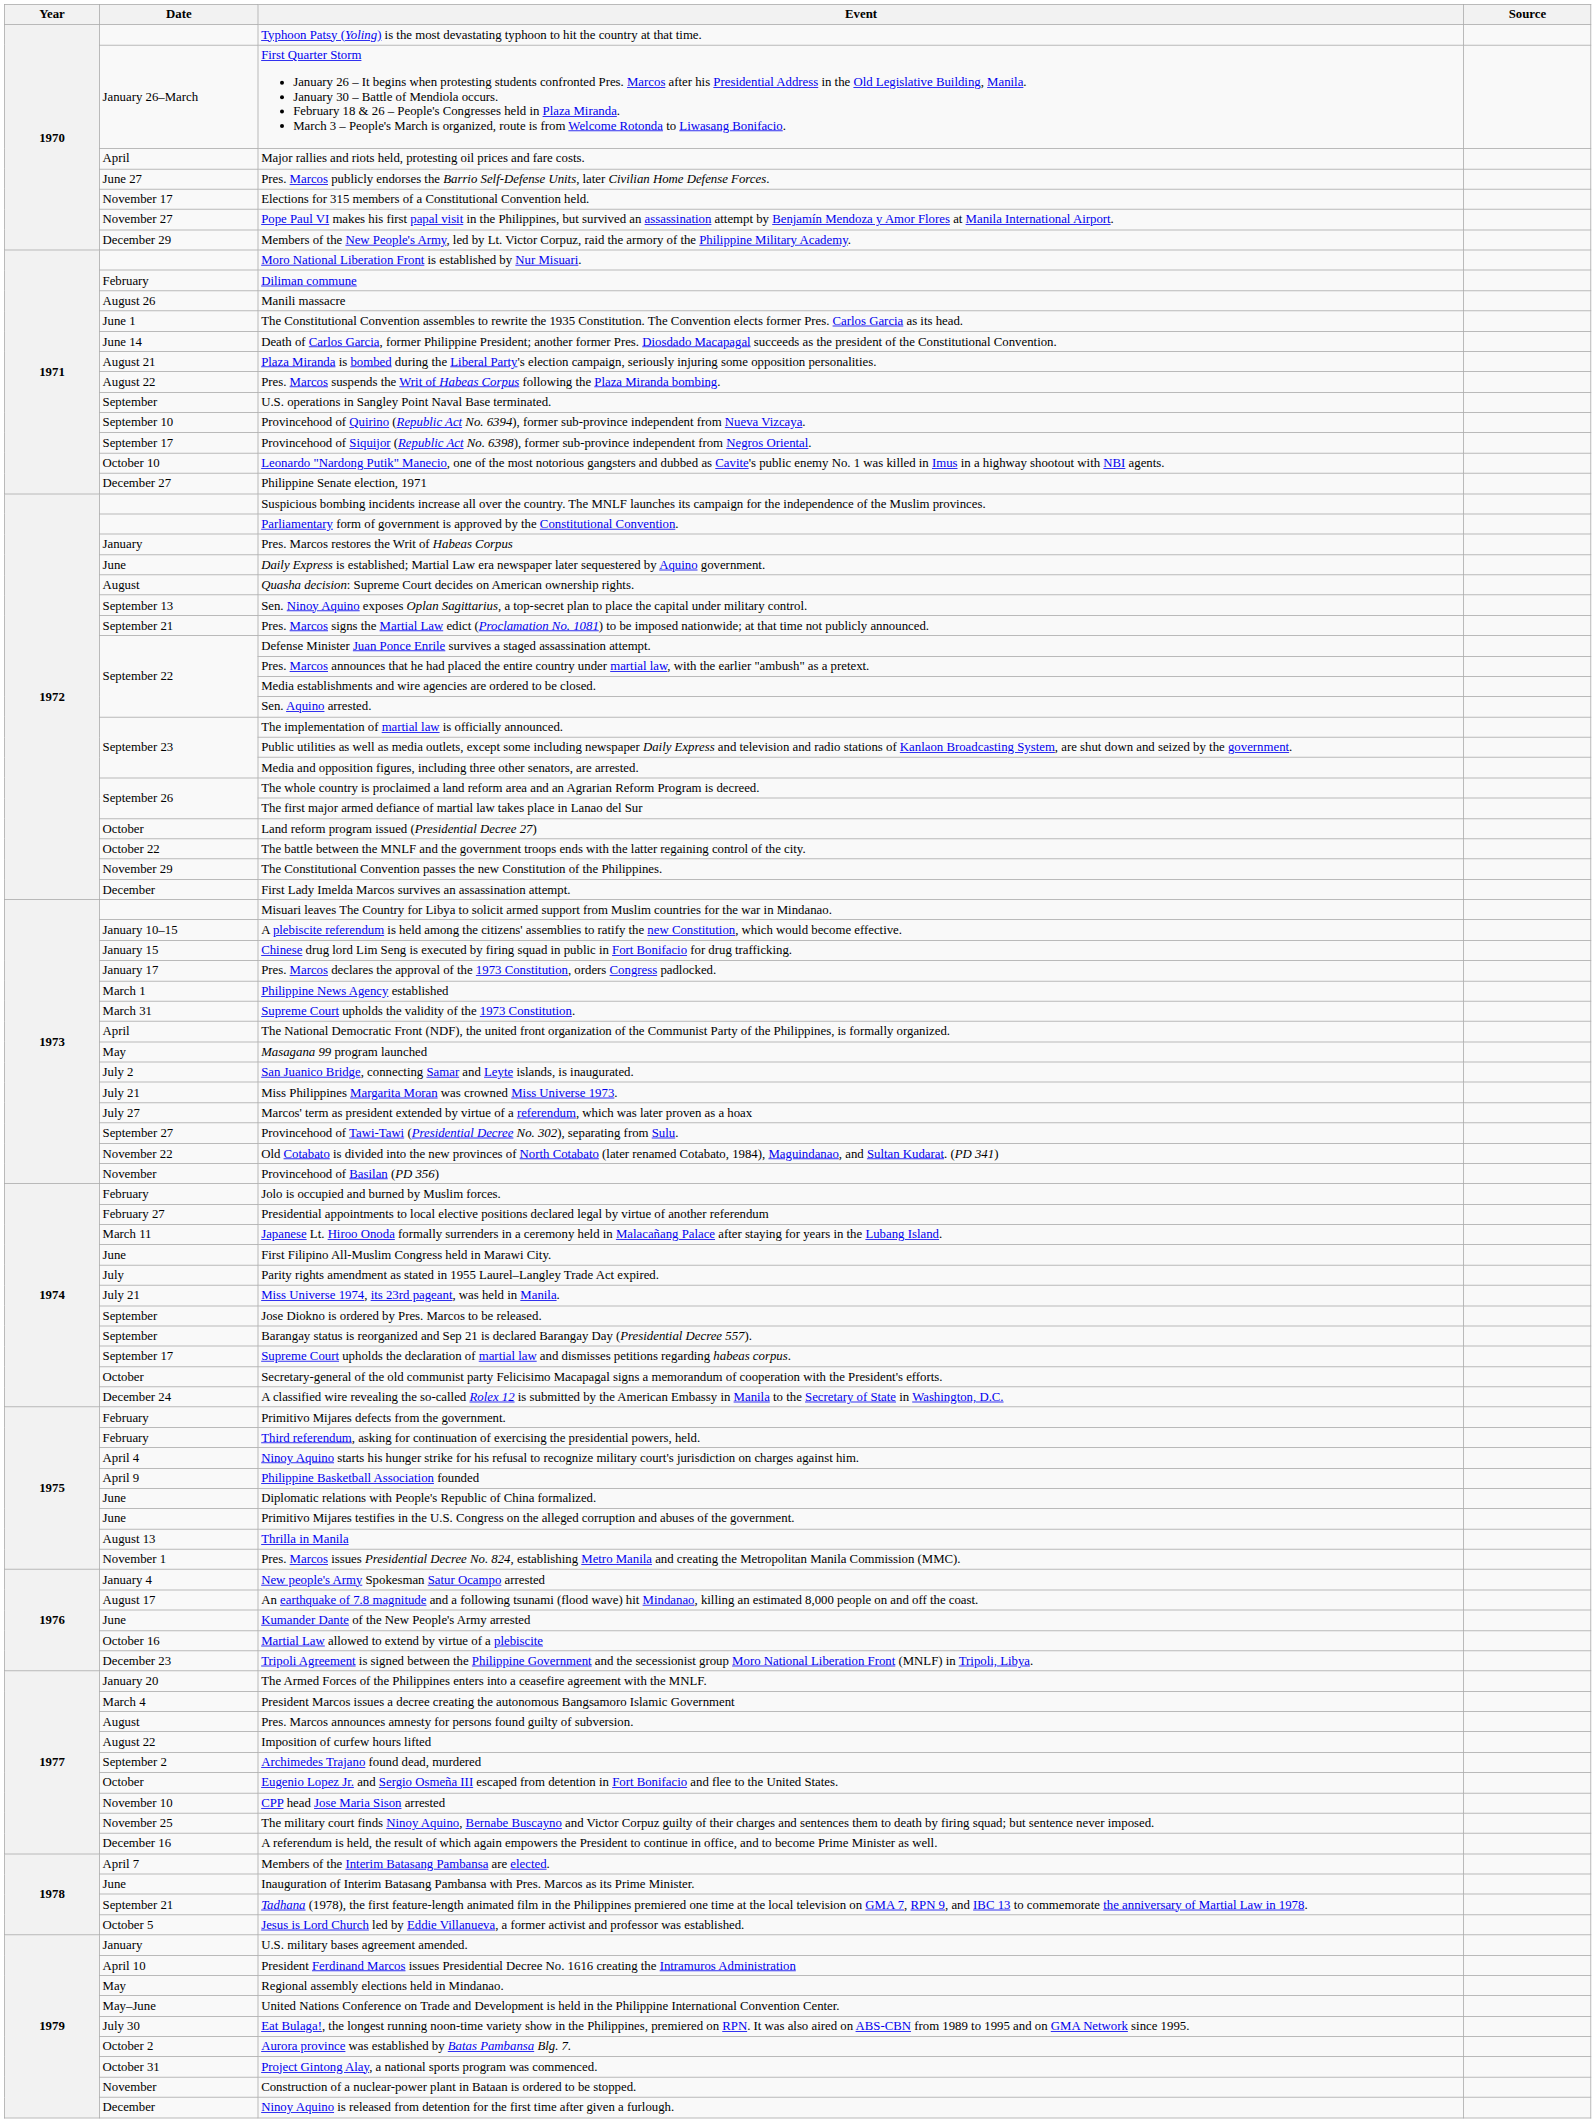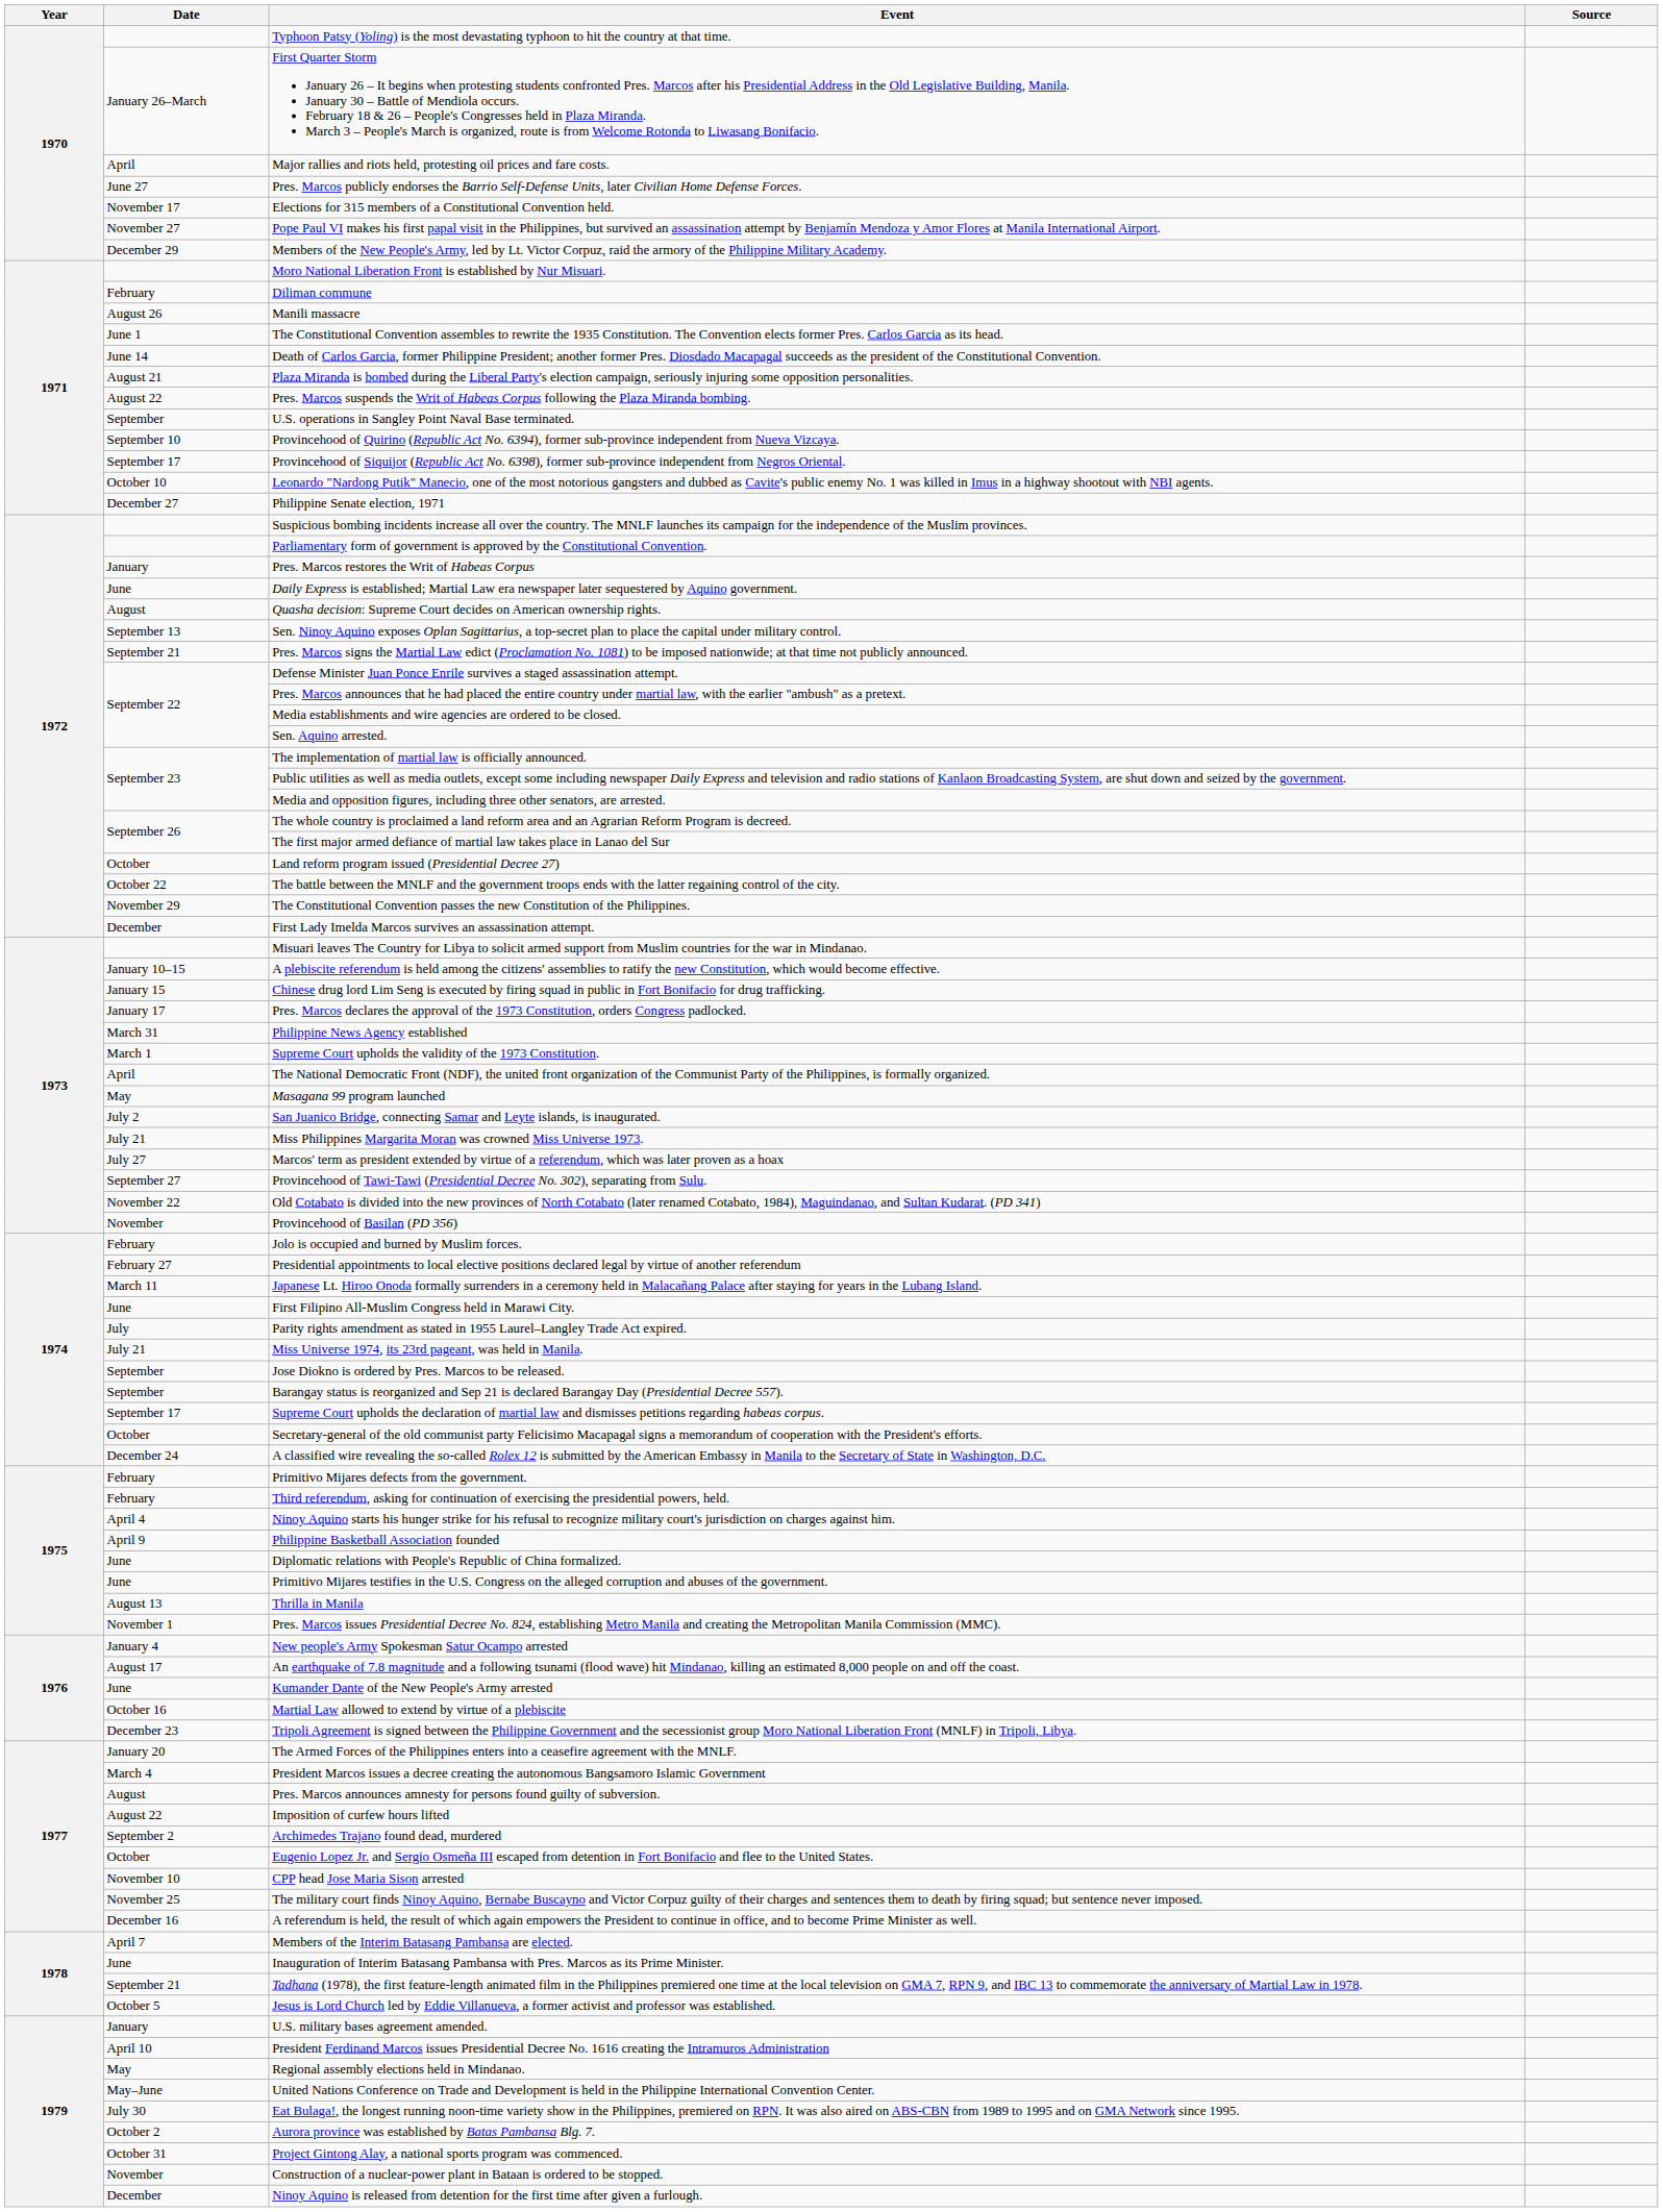Philippine News Agency established | Date: March 1 -> March 31
Supreme Court upholds the validity of the 1973 Constitution. | Date: March 31 -> March 1
